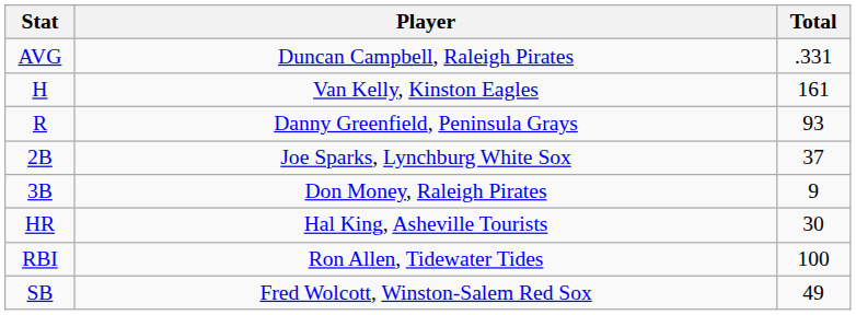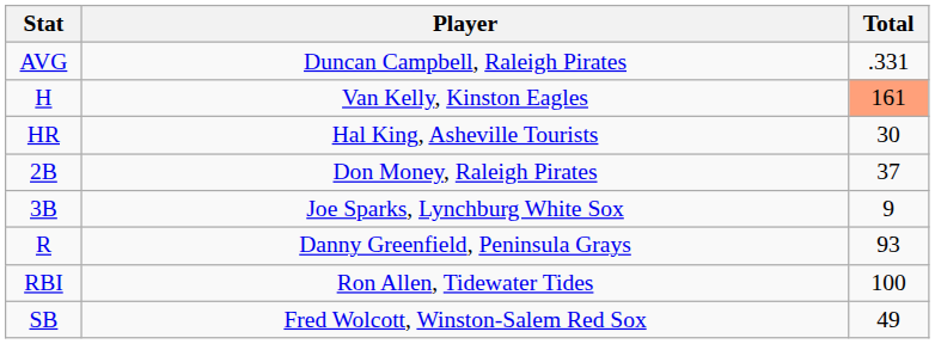H | Total: no background -> lightsalmon background
rows swapped: R <-> HR
2B | Player: Joe Sparks, Lynchburg White Sox -> Don Money, Raleigh Pirates
3B | Player: Don Money, Raleigh Pirates -> Joe Sparks, Lynchburg White Sox
